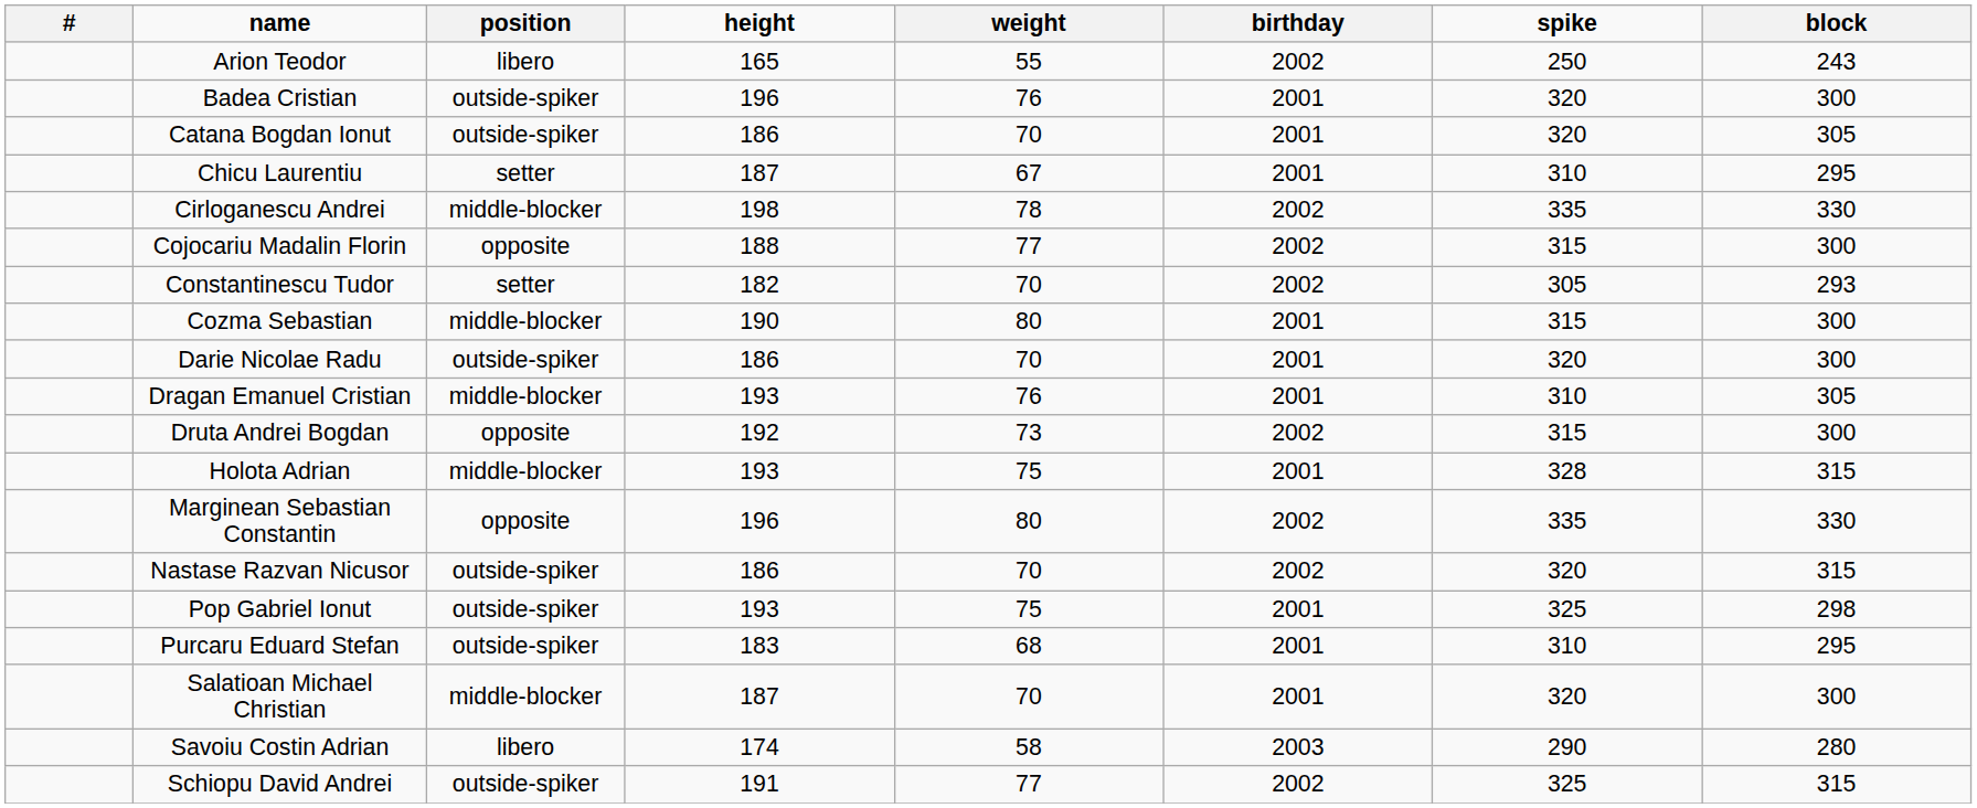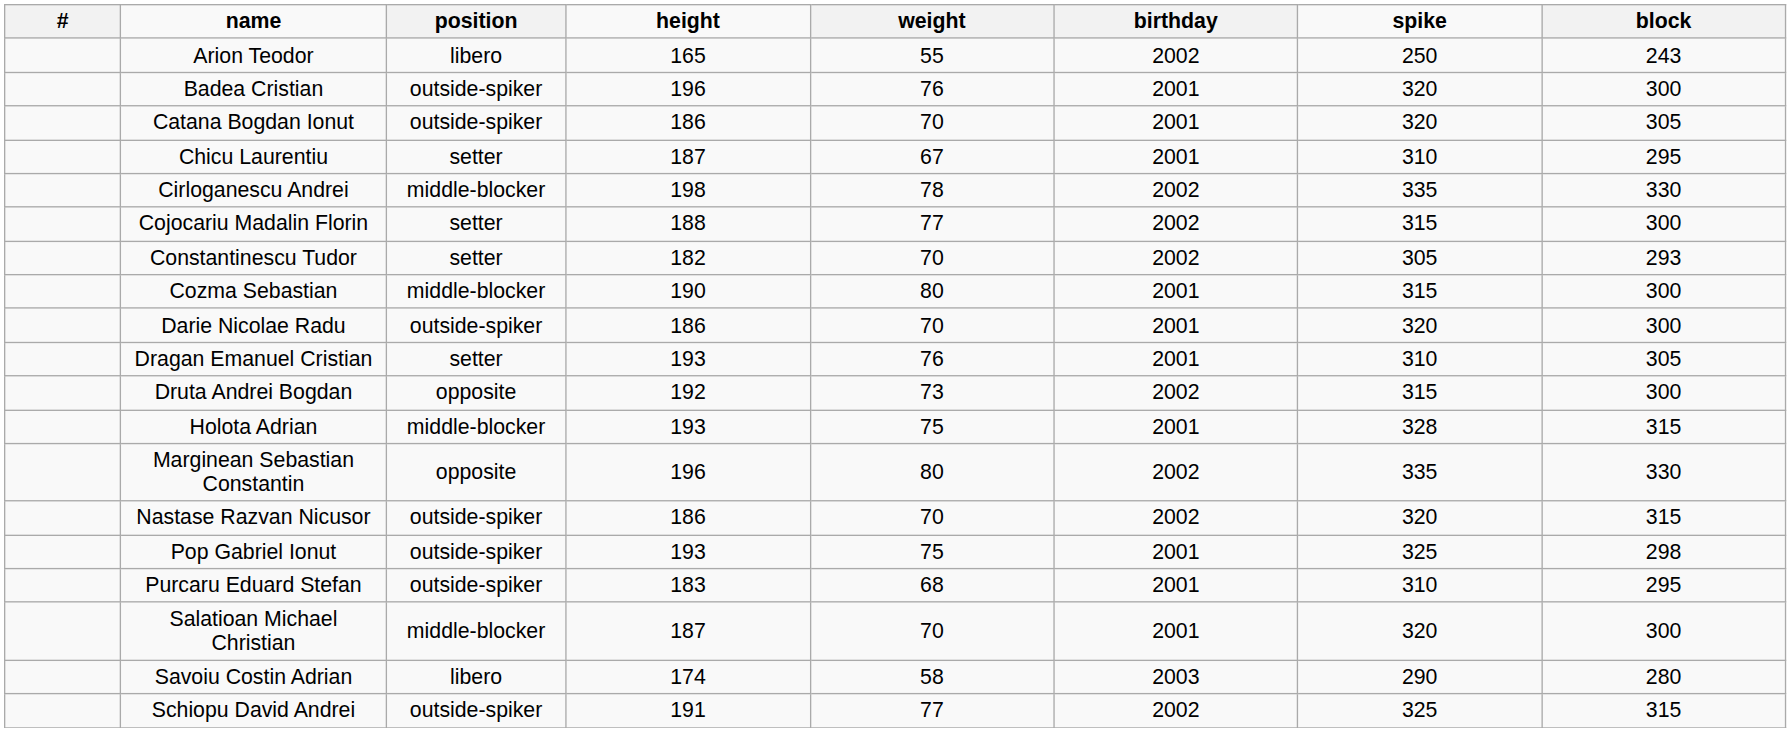Cojocariu Madalin Florin | position: opposite -> setter
Dragan Emanuel Cristian | position: middle-blocker -> setter
